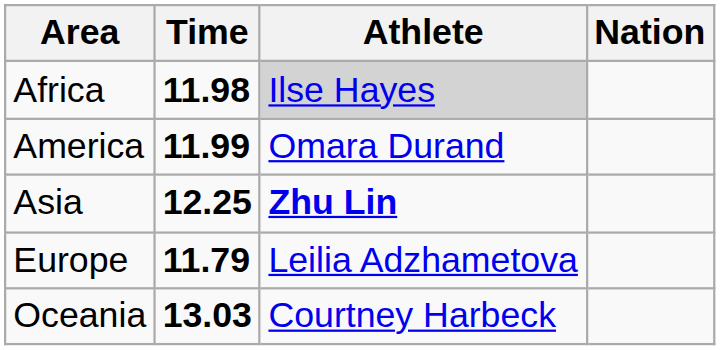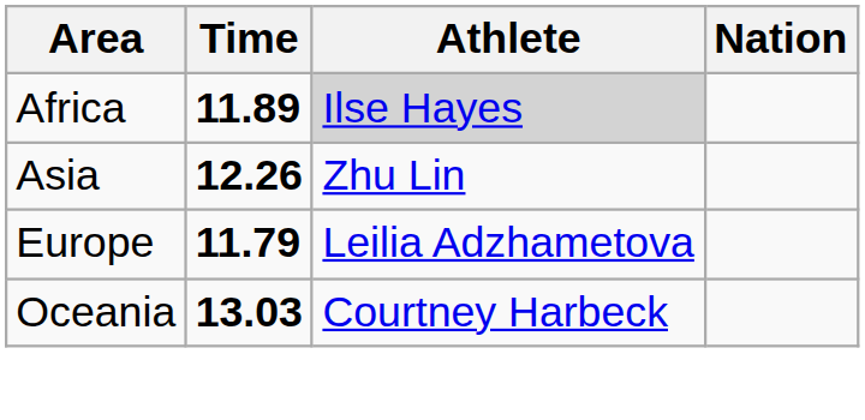Africa | Time: 11.98 -> 11.89
- row: America | 11.99 | Omara Durand
Asia | Time: 12.25 -> 12.26
Asia | Athlete: bold -> normal
